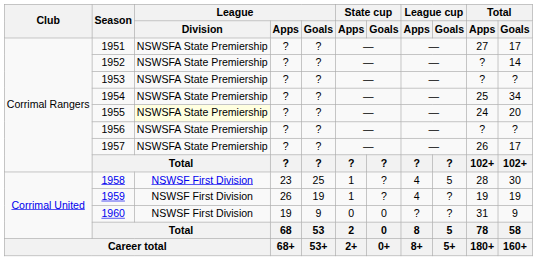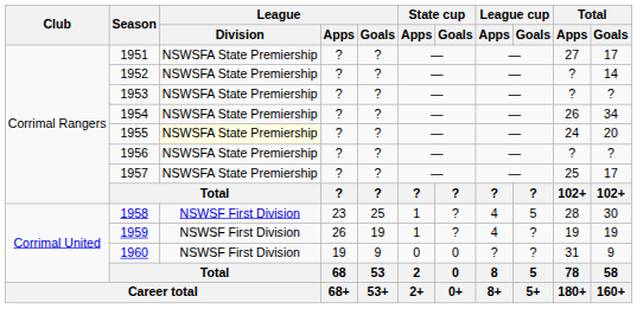1954 | Total / Apps: 25 -> 26
1957 | Total / Apps: 26 -> 25
